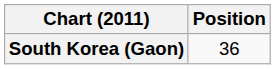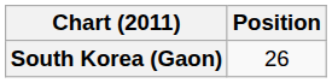South Korea (Gaon) | Position: 36 -> 26
